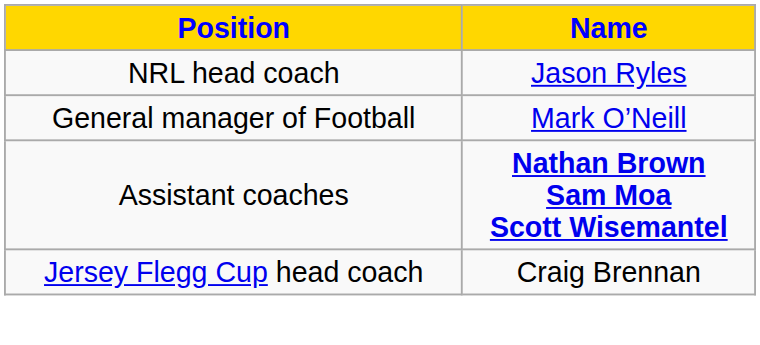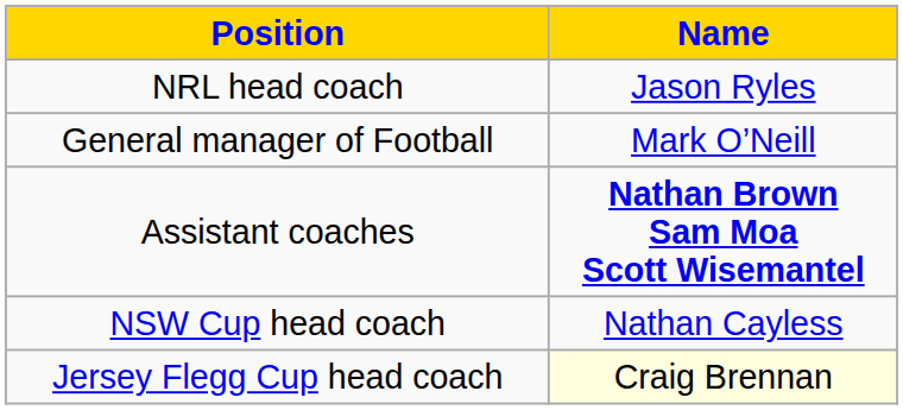+ row: NSW Cup head coach | Nathan Cayless
Jersey Flegg Cup head coach | Name: no background -> lightyellow background
